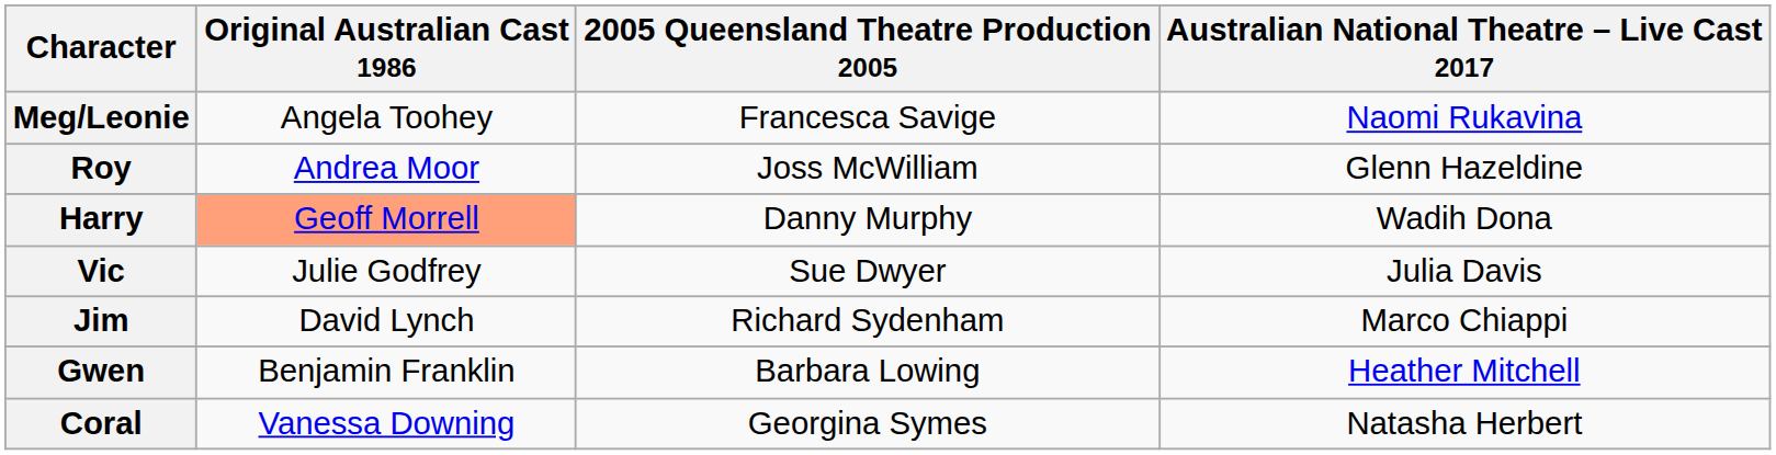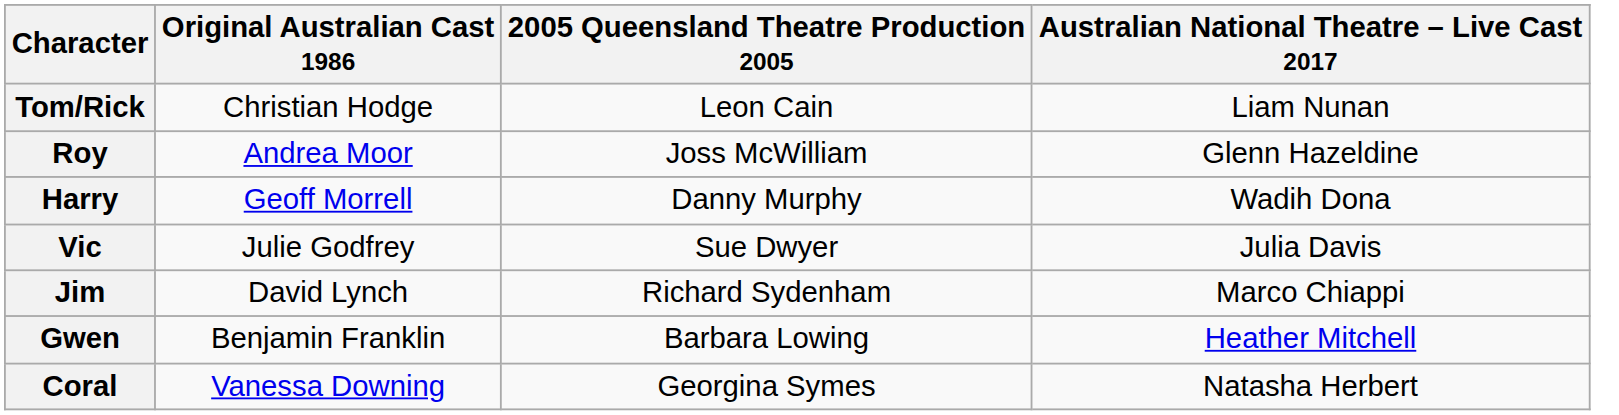+ row: Tom/Rick | Christian Hodge | Leon Cain | Liam Nunan
- row: Meg/Leonie | Angela Toohey | Francesca Savige | Naomi Rukavina
Harry | Original Australian Cast 1986: lightsalmon background -> no background
